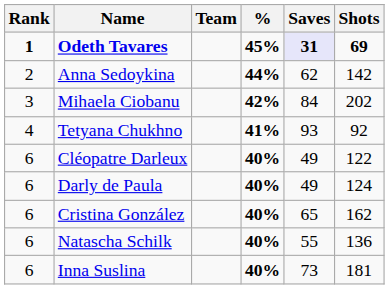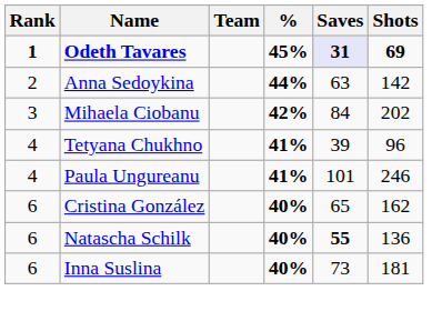Anna Sedoykina | Saves: 62 -> 63
Tetyana Chukhno | Saves: 93 -> 39
Tetyana Chukhno | Shots: 92 -> 96
+ row: 4 | Paula Ungureanu | 41% | 101 | 246
- row: 6 | Cléopatre Darleux | 40% | 49 | 122
- row: 6 | Darly de Paula | 40% | 49 | 124
Natascha Schilk | Saves: normal -> bold
